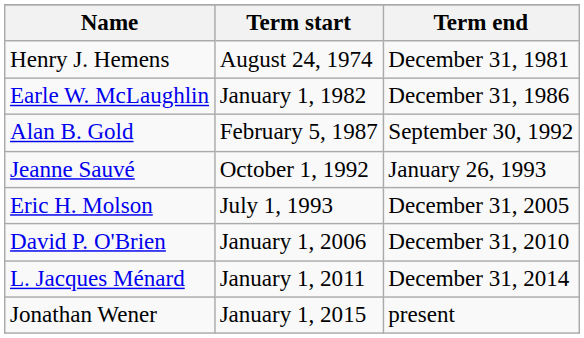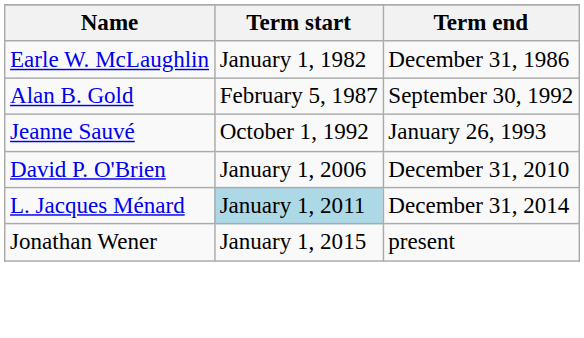- row: Henry J. Hemens | August 24, 1974 | December 31, 1981
- row: Eric H. Molson | July 1, 1993 | December 31, 2005
L. Jacques Ménard | Term start: no background -> lightblue background
